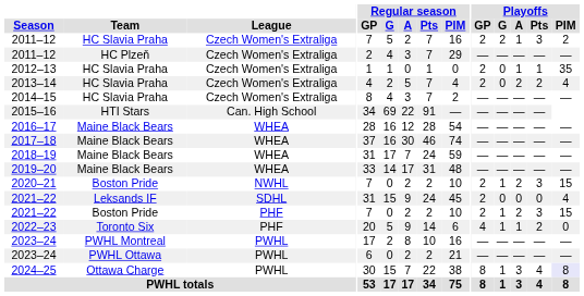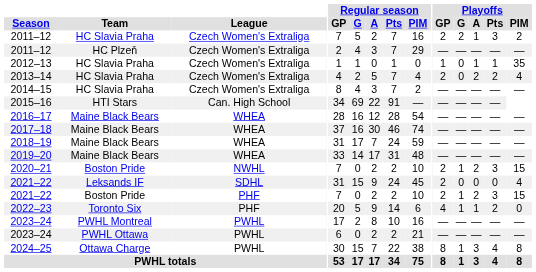2012–13 | Playoffs / GP: 2 -> 1
2024–25 | Playoffs / PIM: lavender background -> no background
